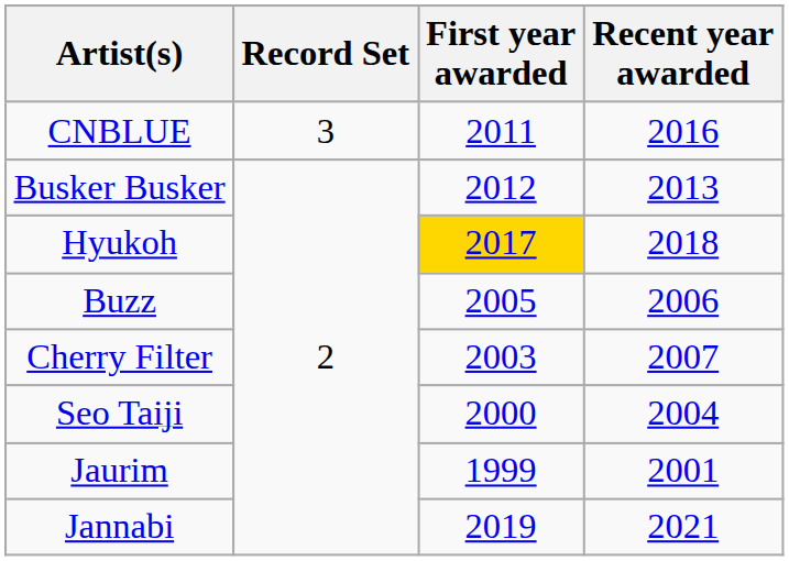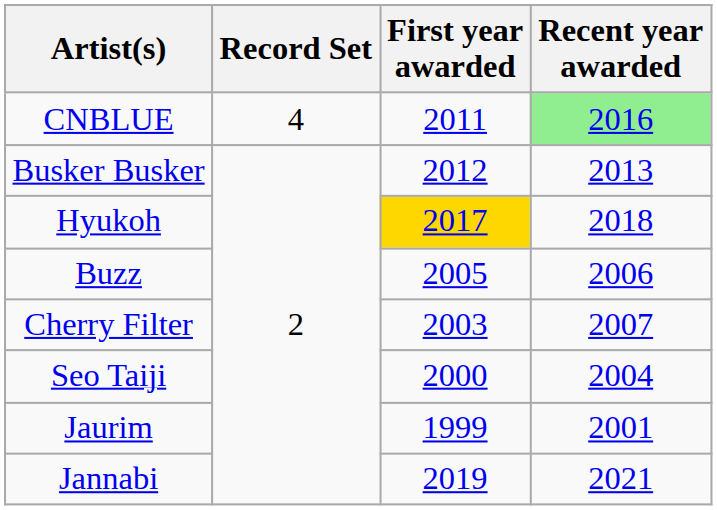CNBLUE | Record Set: 3 -> 4
CNBLUE | Recent year awarded: no background -> lightgreen background
